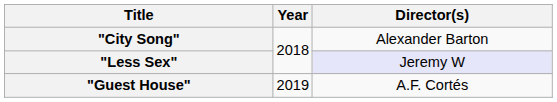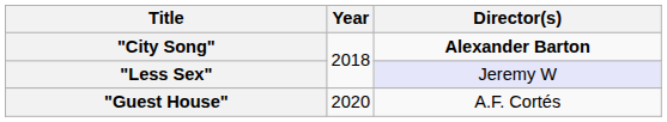"City Song" | Director(s): normal -> bold
"Guest House" | Year: 2019 -> 2020
